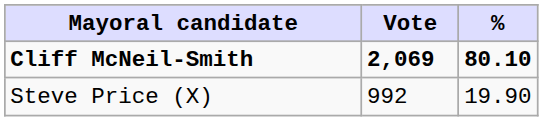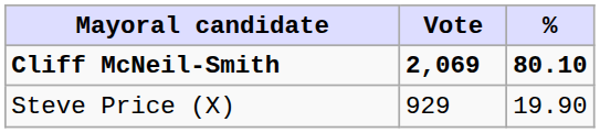Steve Price (X) | Vote: 992 -> 929
